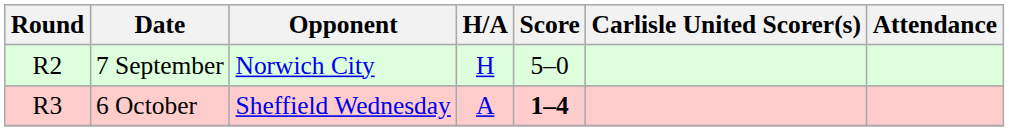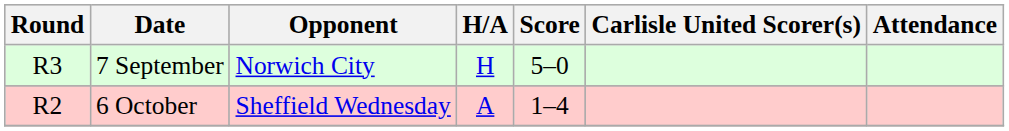7 September | Round: R2 -> R3
6 October | Round: R3 -> R2
6 October | Score: bold -> normal
